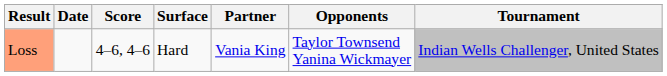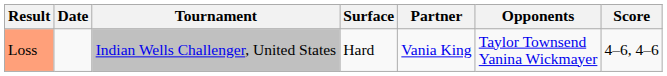columns swapped: Tournament <-> Score
